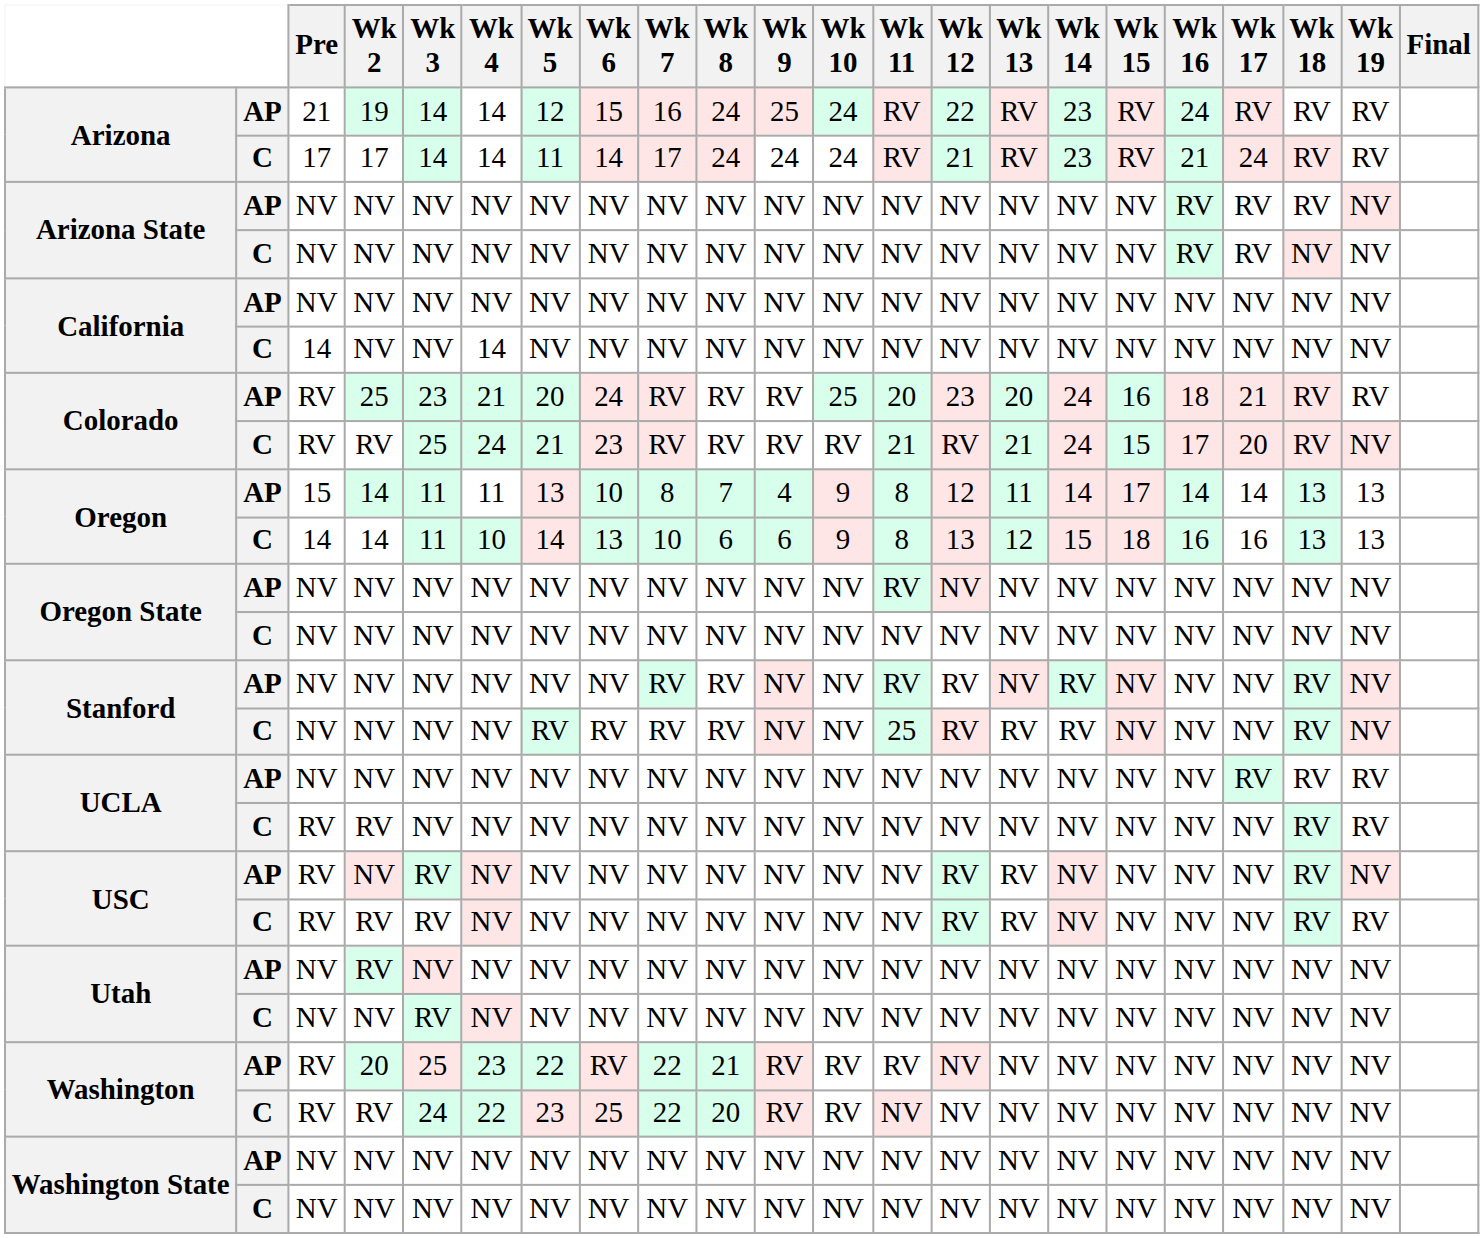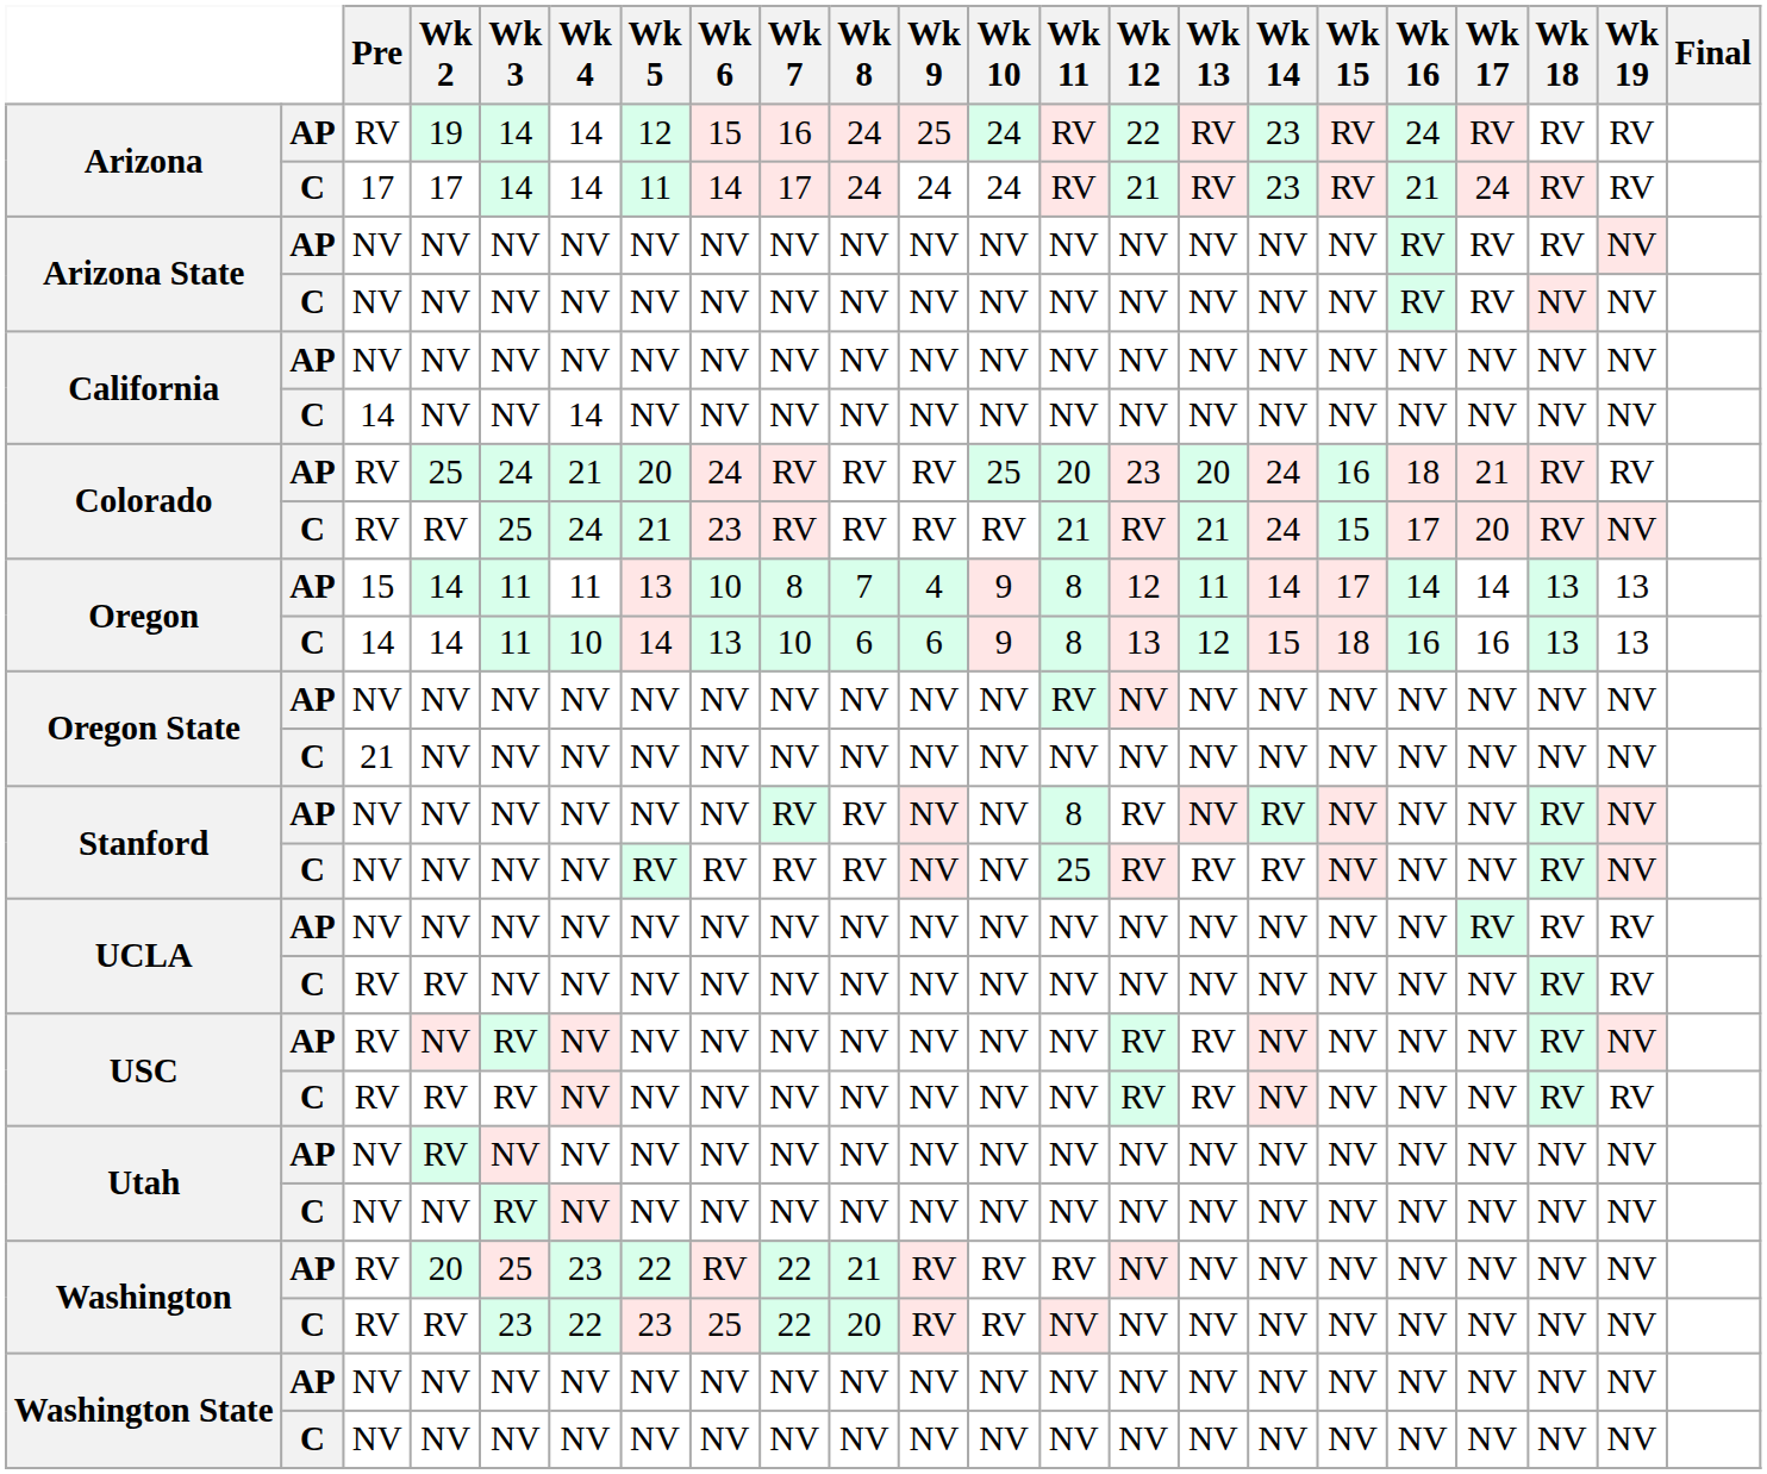Arizona / AP | Pre: 21 -> RV
Colorado / AP | Wk 3: 23 -> 24
Oregon State / C | Pre: NV -> 21
Stanford / AP | Wk 11: RV -> 8
Washington / C | Wk 3: 24 -> 23
